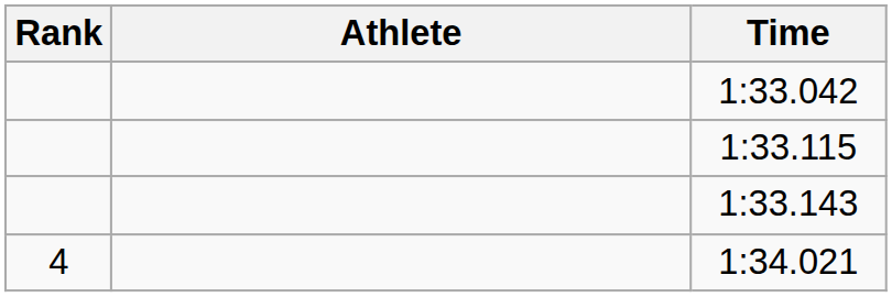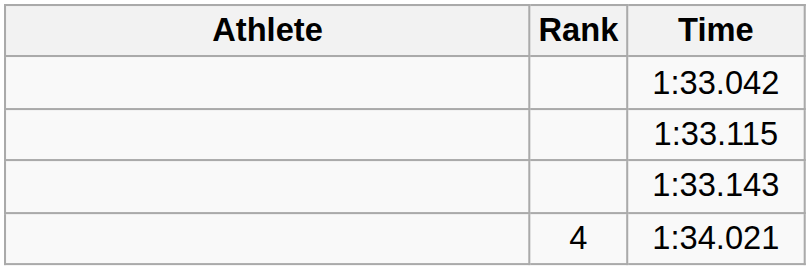columns swapped: Rank <-> Athlete
